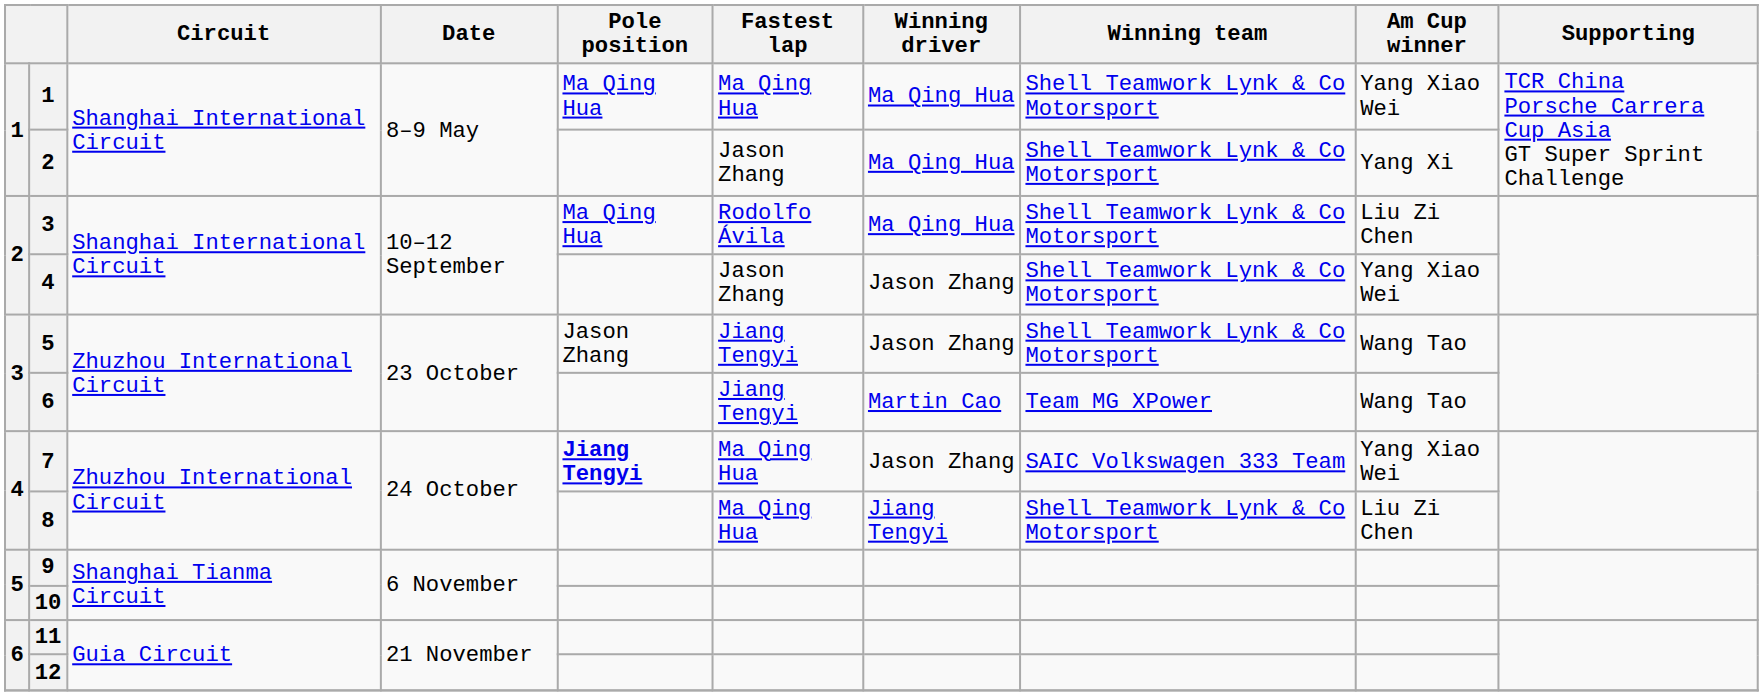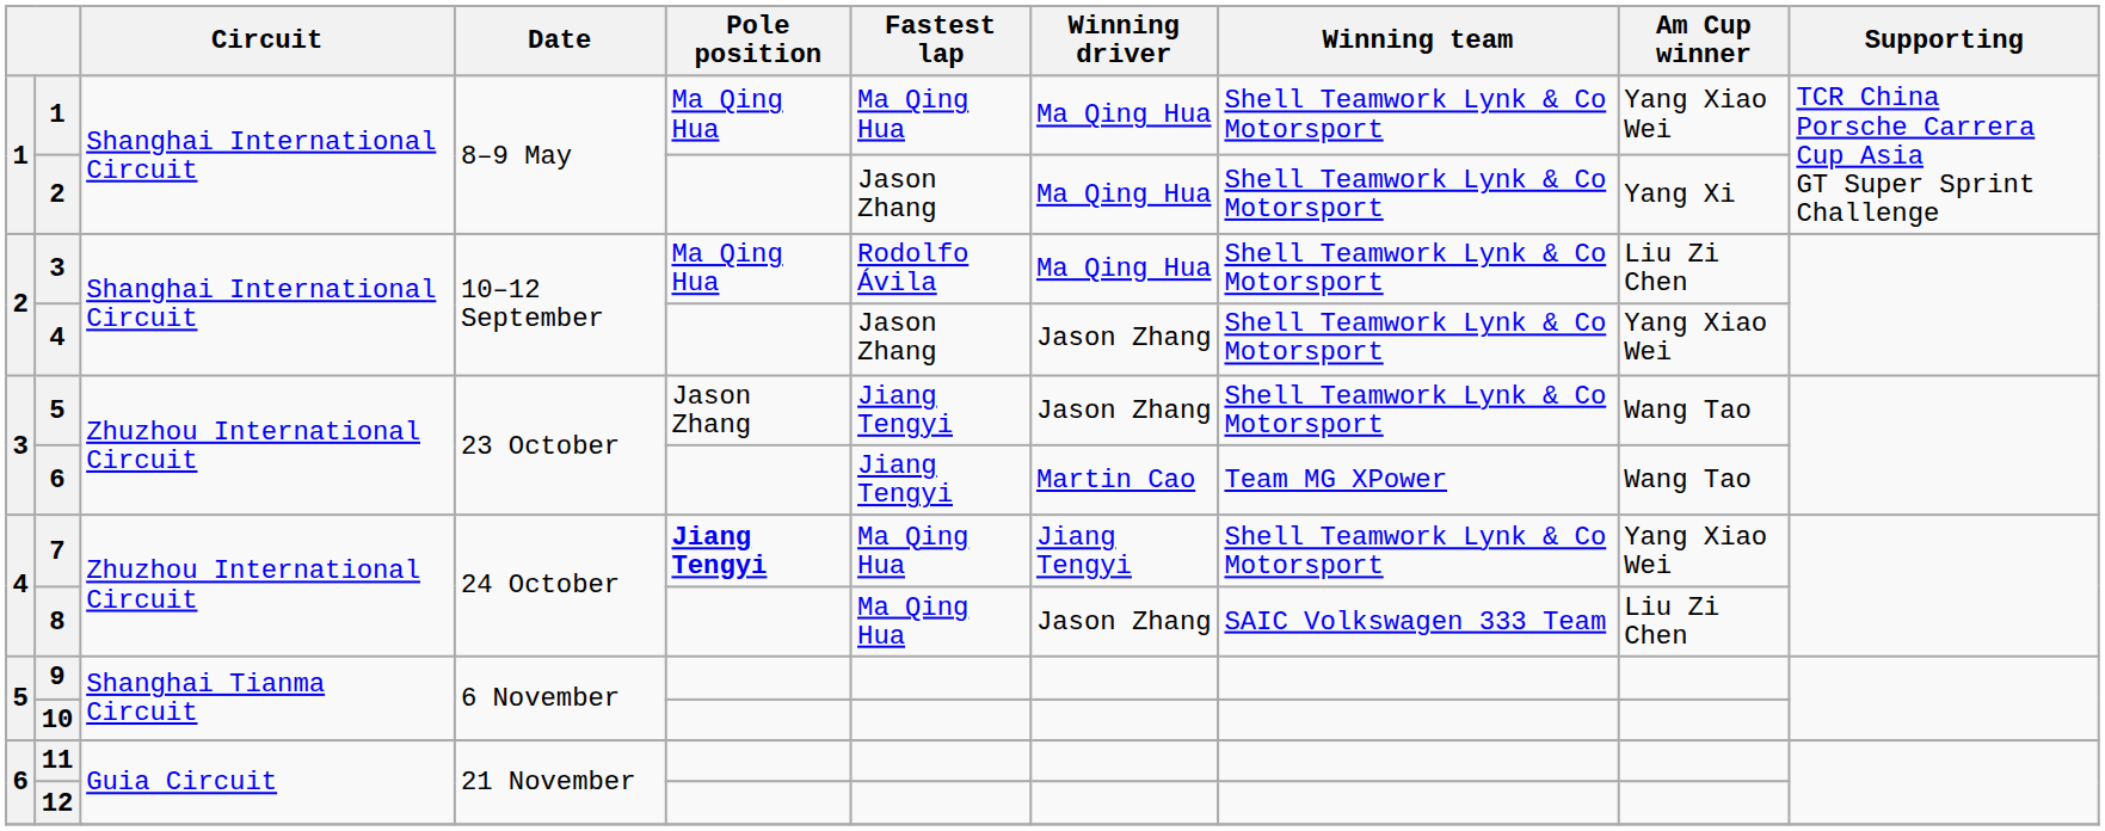7 | Winning driver: Jason Zhang -> Jiang Tengyi
7 | Winning team: SAIC Volkswagen 333 Team -> Shell Teamwork Lynk & Co Motorsport
8 | Winning driver: Jiang Tengyi -> Jason Zhang
8 | Winning team: Shell Teamwork Lynk & Co Motorsport -> SAIC Volkswagen 333 Team
